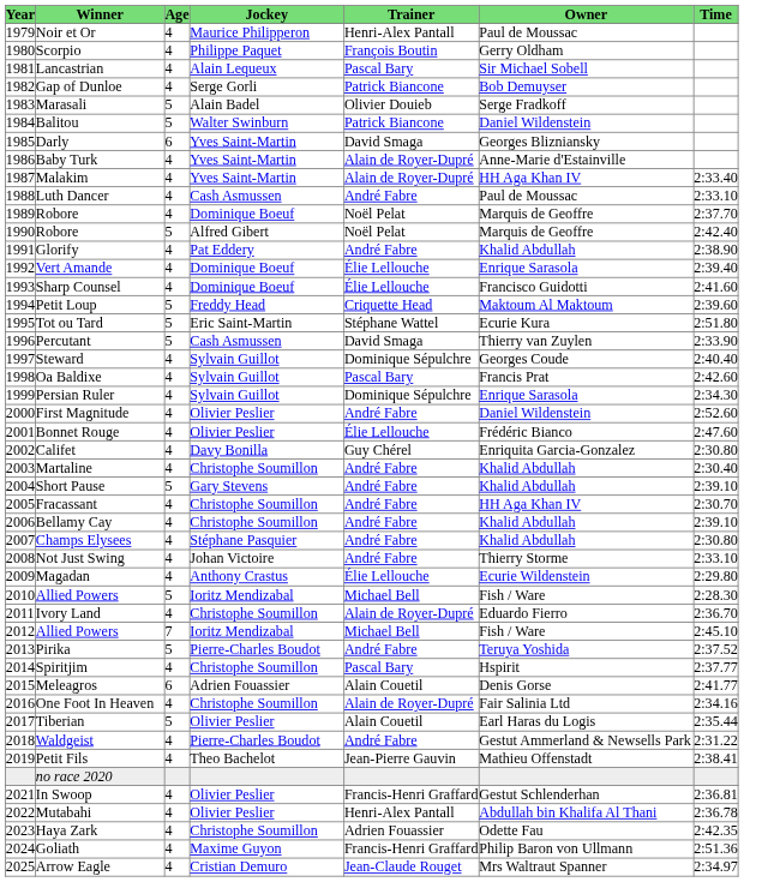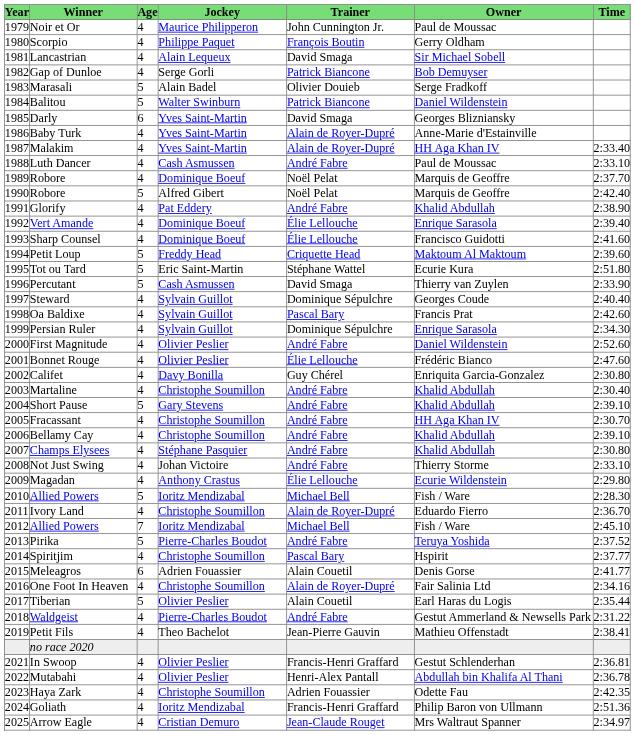Noir et Or | Trainer: Henri-Alex Pantall -> John Cunnington Jr.
Lancastrian | Trainer: Pascal Bary -> David Smaga
Goliath | Jockey: Maxime Guyon -> Ioritz Mendizabal
